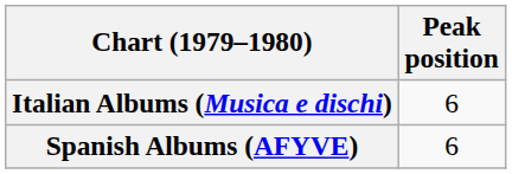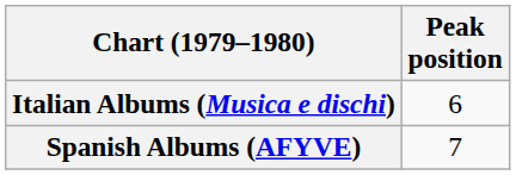Spanish Albums (AFYVE) | Peak position: 6 -> 7
